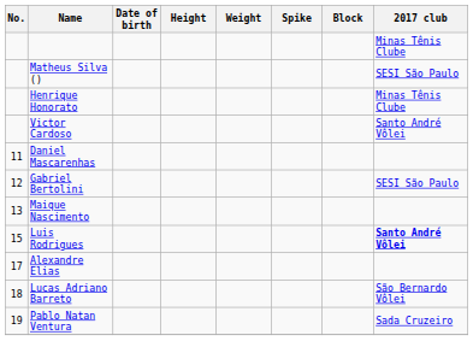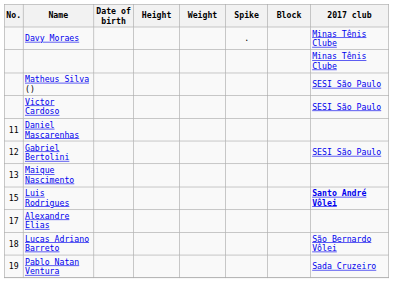+ row: Davy Moraes | . | Minas Tênis Clube
- row: Henrique Honorato | Minas Tênis Clube
Victor Cardoso | 2017 club: Santo André Vôlei -> SESI São Paulo
